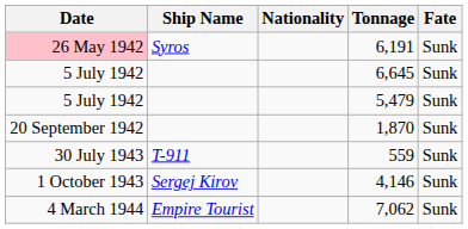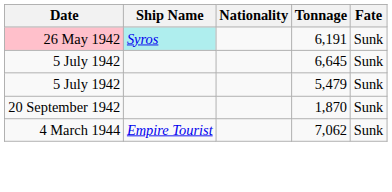6,191 | Ship Name: no background -> paleturquoise background
- row: 30 July 1943 | T-911 | 559 | Sunk
- row: 1 October 1943 | Sergej Kirov | 4,146 | Sunk
